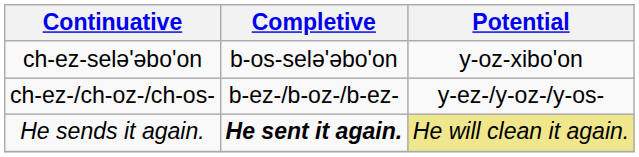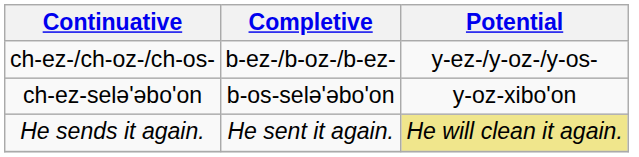rows swapped: ch-ez-/ch-oz-/ch-os- <-> ch-ez-selə'əbo'on
He sends it again. | Completive: bold -> normal
